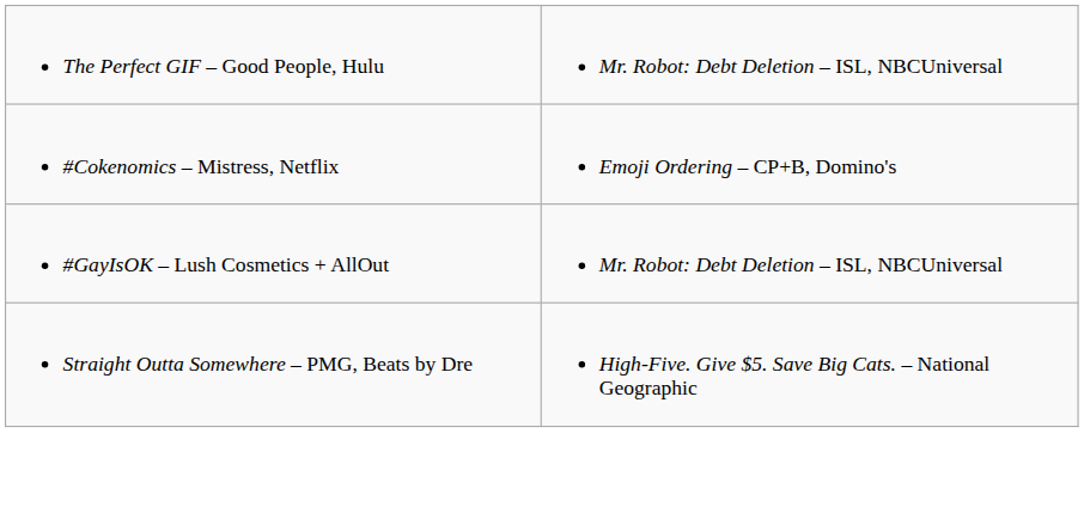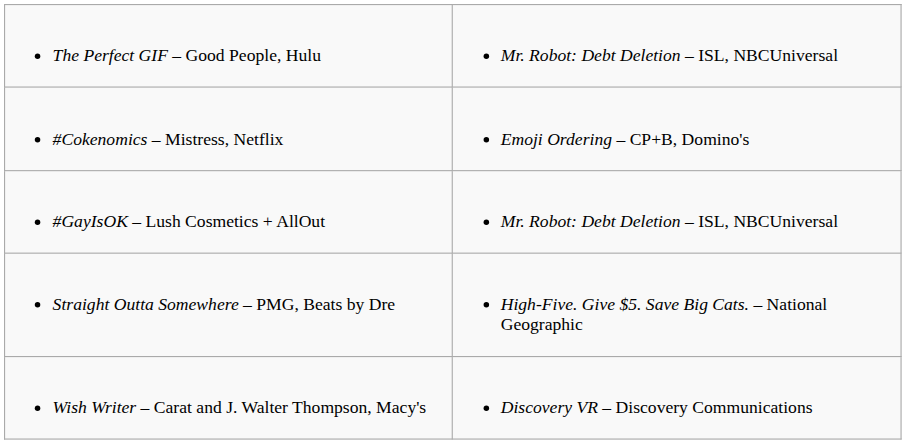+ row: Wish Writer – Carat and J. Walter Thompson, Macy's | Discovery VR – Discovery Communications
